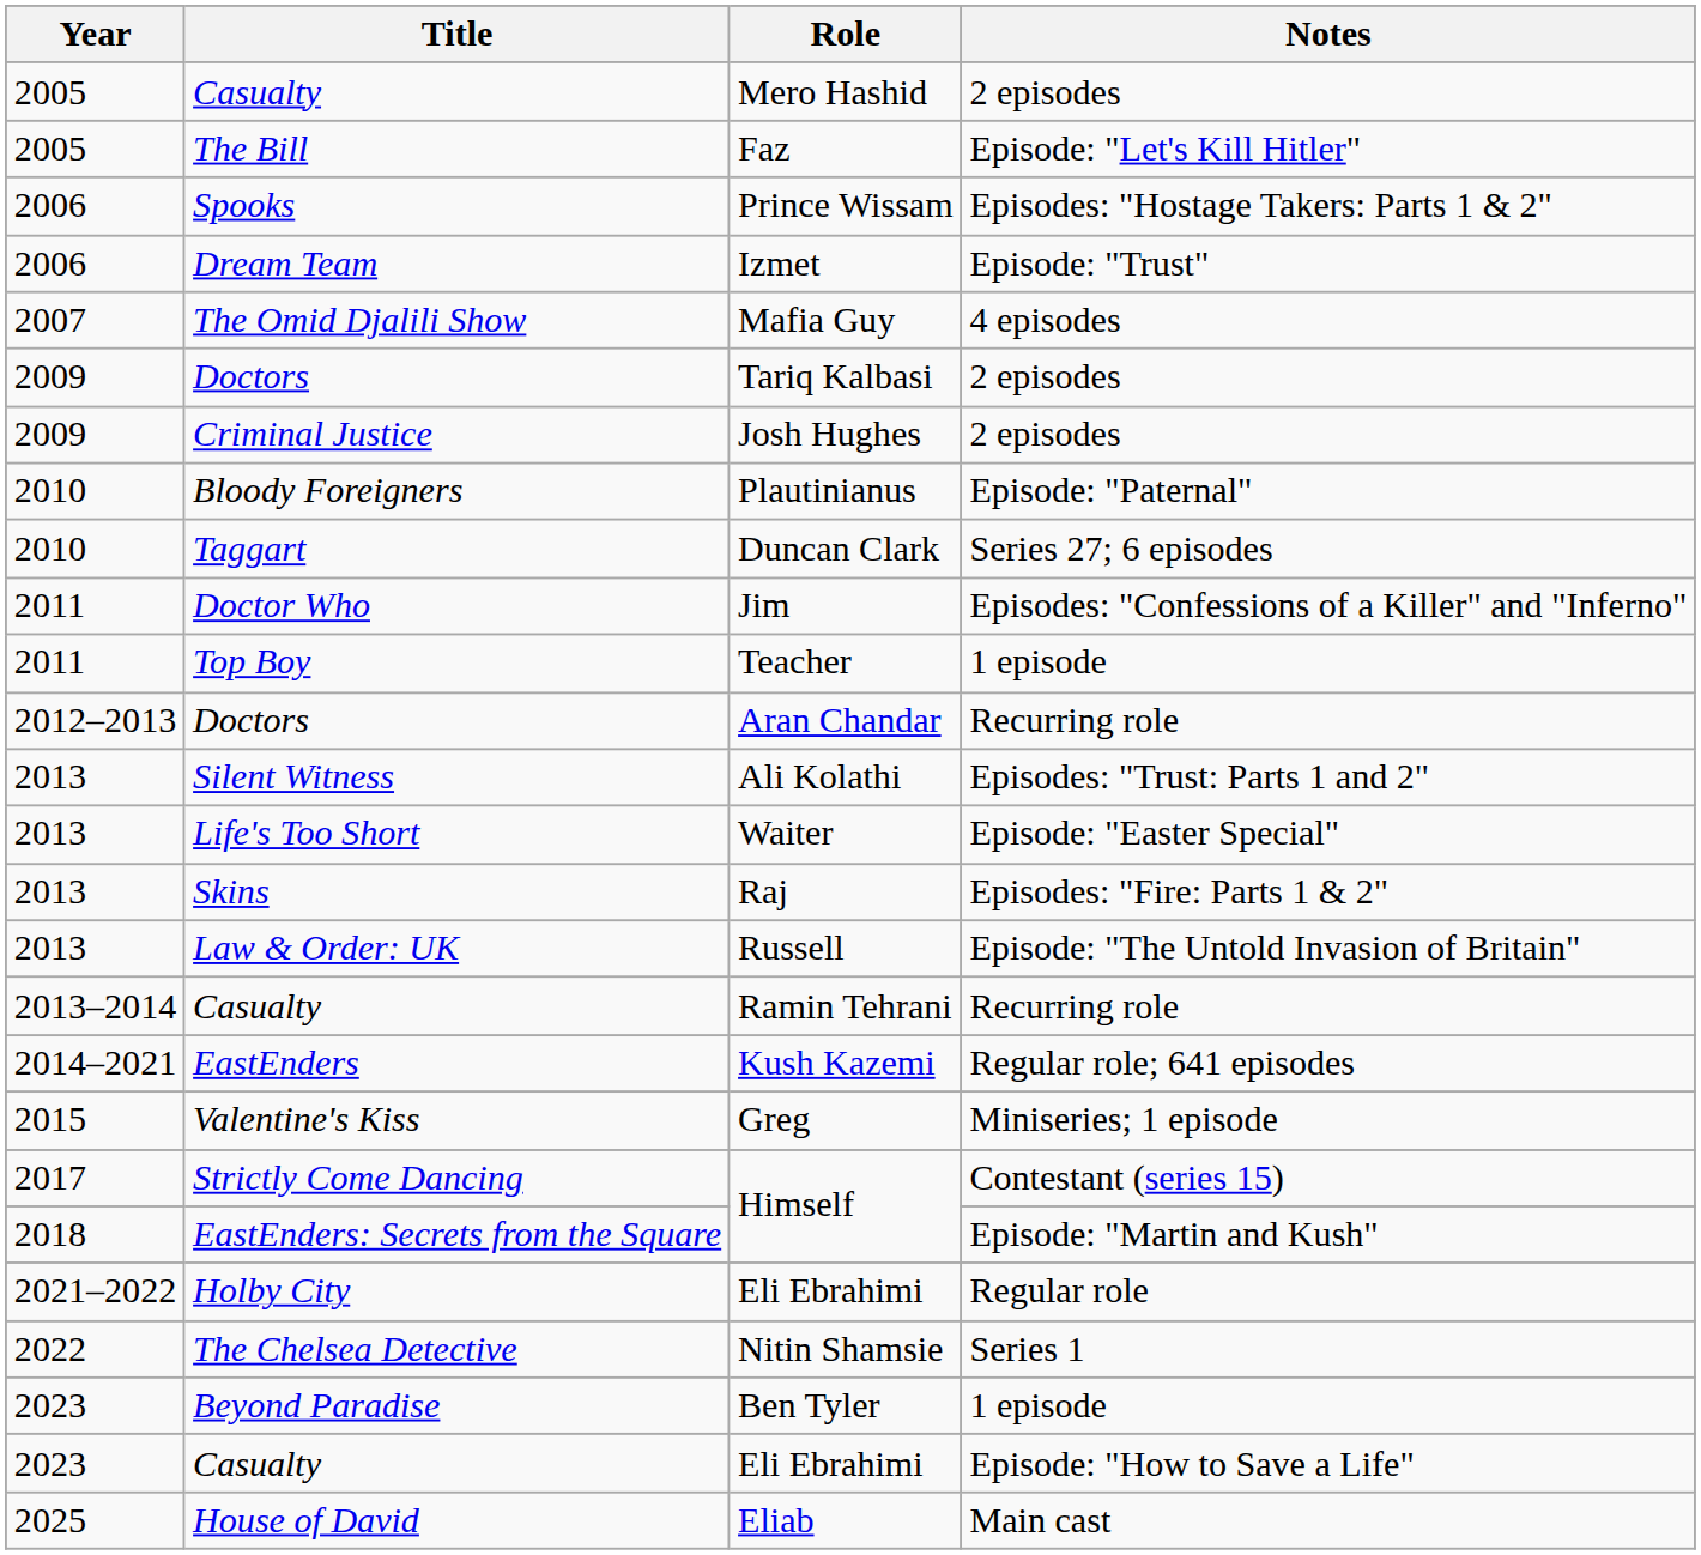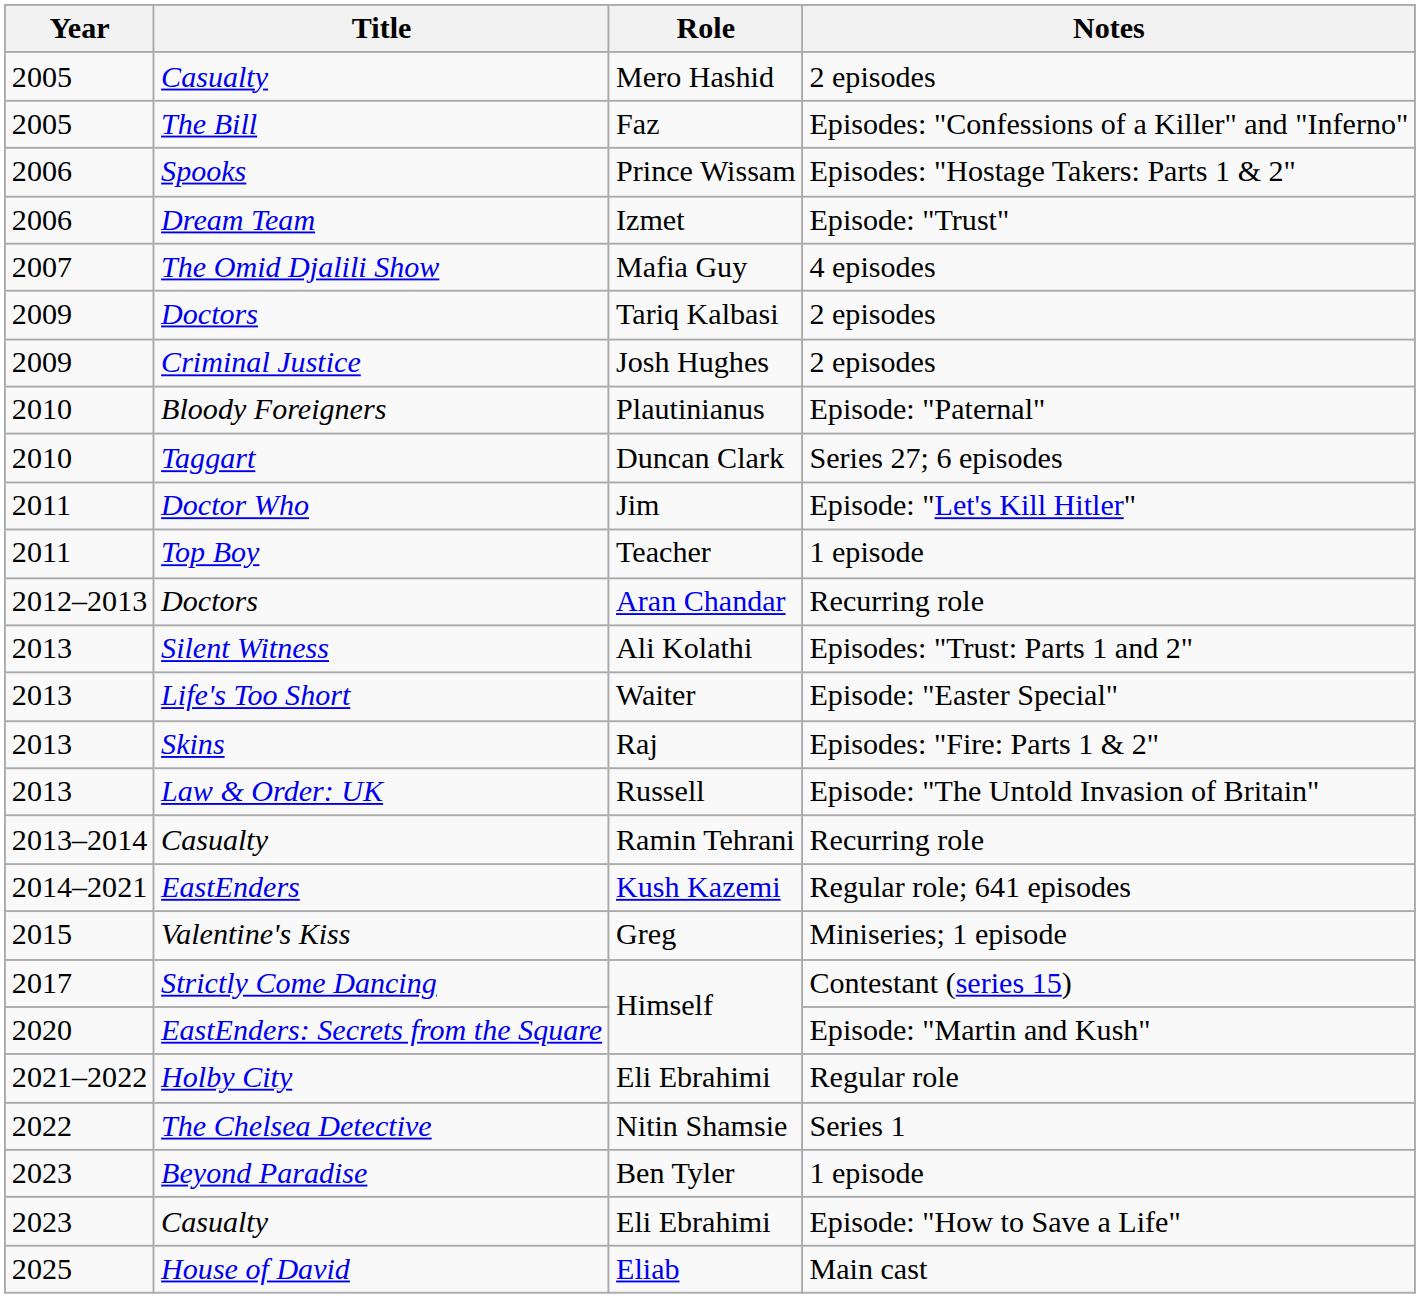Faz | Notes: Episode: "Let's Kill Hitler" -> Episodes: "Confessions of a Killer" and "Inferno"
Jim | Notes: Episodes: "Confessions of a Killer" and "Inferno" -> Episode: "Let's Kill Hitler"
EastEnders: Secrets from the Square / Himself | Year: 2018 -> 2020
